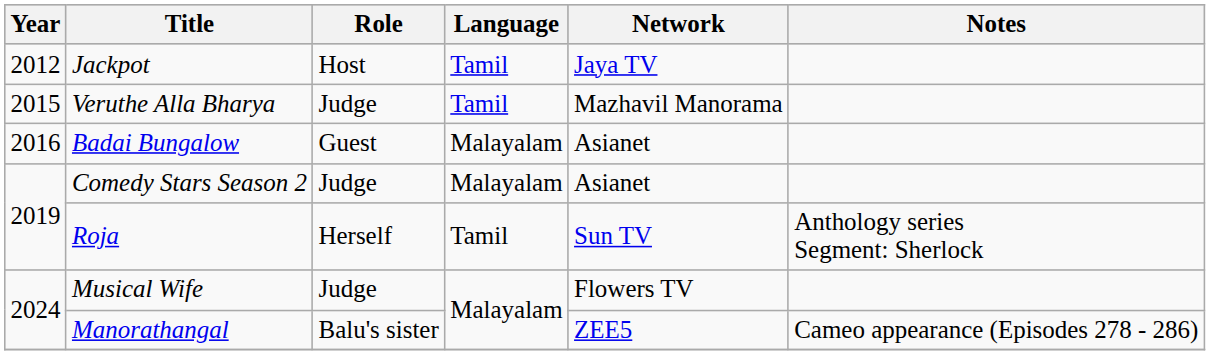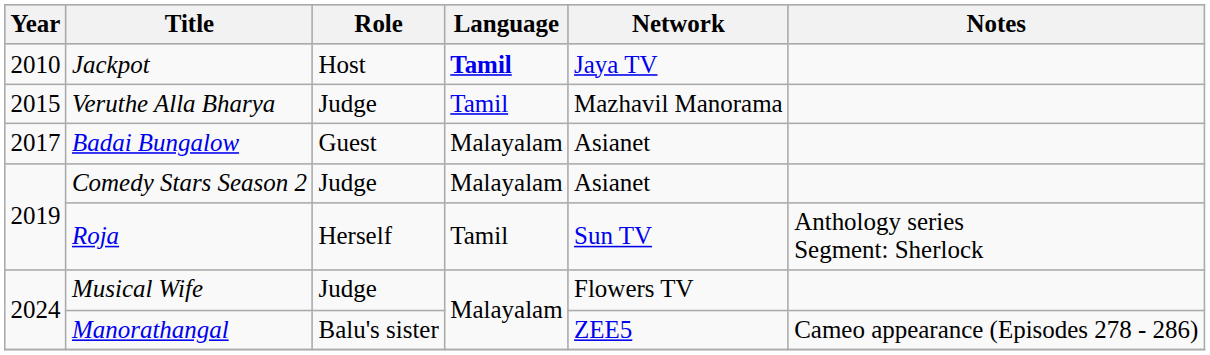Jackpot | Year: 2012 -> 2010
Jackpot | Language: normal -> bold
Badai Bungalow | Year: 2016 -> 2017
